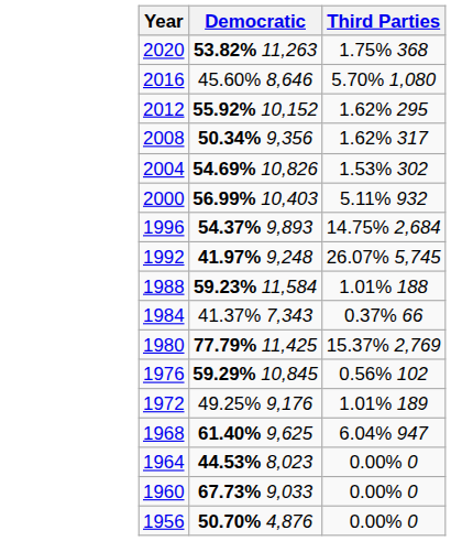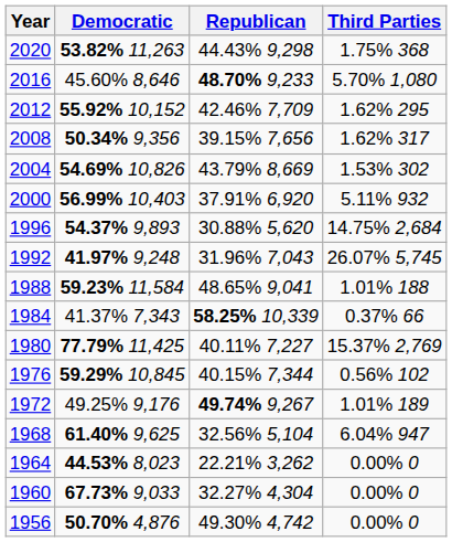+ column: Republican | 44.43% 9,298 | 48.70% 9,233 | 42.46% 7,709 | 39.15% 7,656 | 43.79% 8,669 | 37.91% 6,920 | 30.88% 5,620 | 31.96% 7,043 | 48.65% 9,041 | 58.25% 10,339 | 40.11% 7,227 | 40.15% 7,344 | 49.74% 9,267 | 32.56% 5,104 | 22.21% 3,262 | 32.27% 4,304 | 49.30% 4,742
